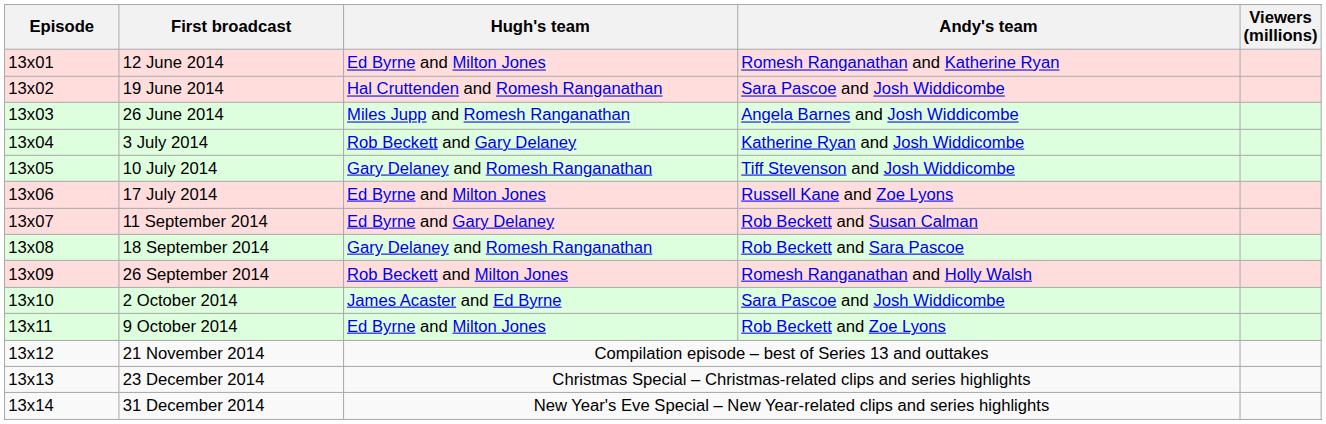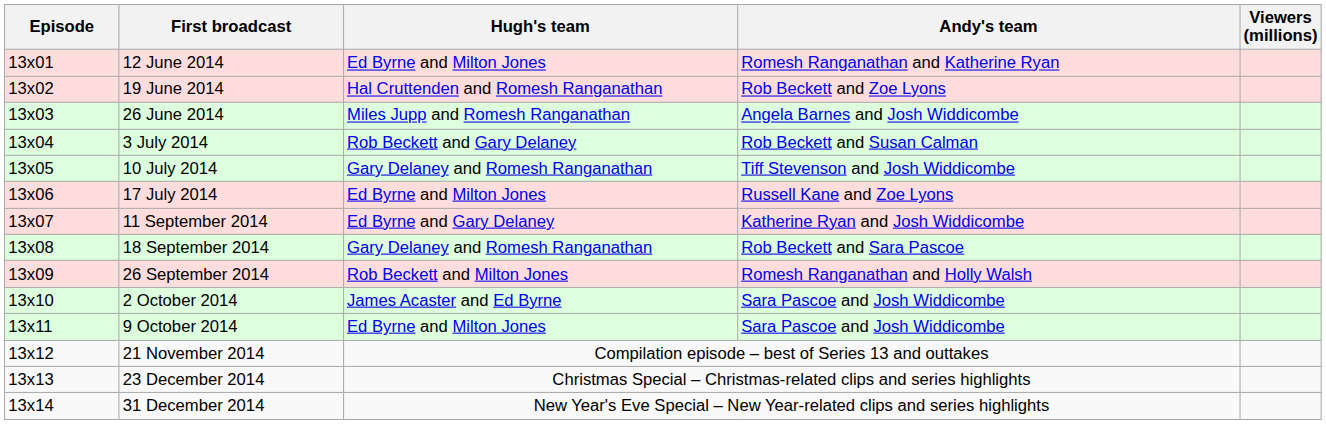19 June 2014 | Andy's team: Sara Pascoe and Josh Widdicombe -> Rob Beckett and Zoe Lyons
3 July 2014 | Andy's team: Katherine Ryan and Josh Widdicombe -> Rob Beckett and Susan Calman
11 September 2014 | Andy's team: Rob Beckett and Susan Calman -> Katherine Ryan and Josh Widdicombe
9 October 2014 | Andy's team: Rob Beckett and Zoe Lyons -> Sara Pascoe and Josh Widdicombe
